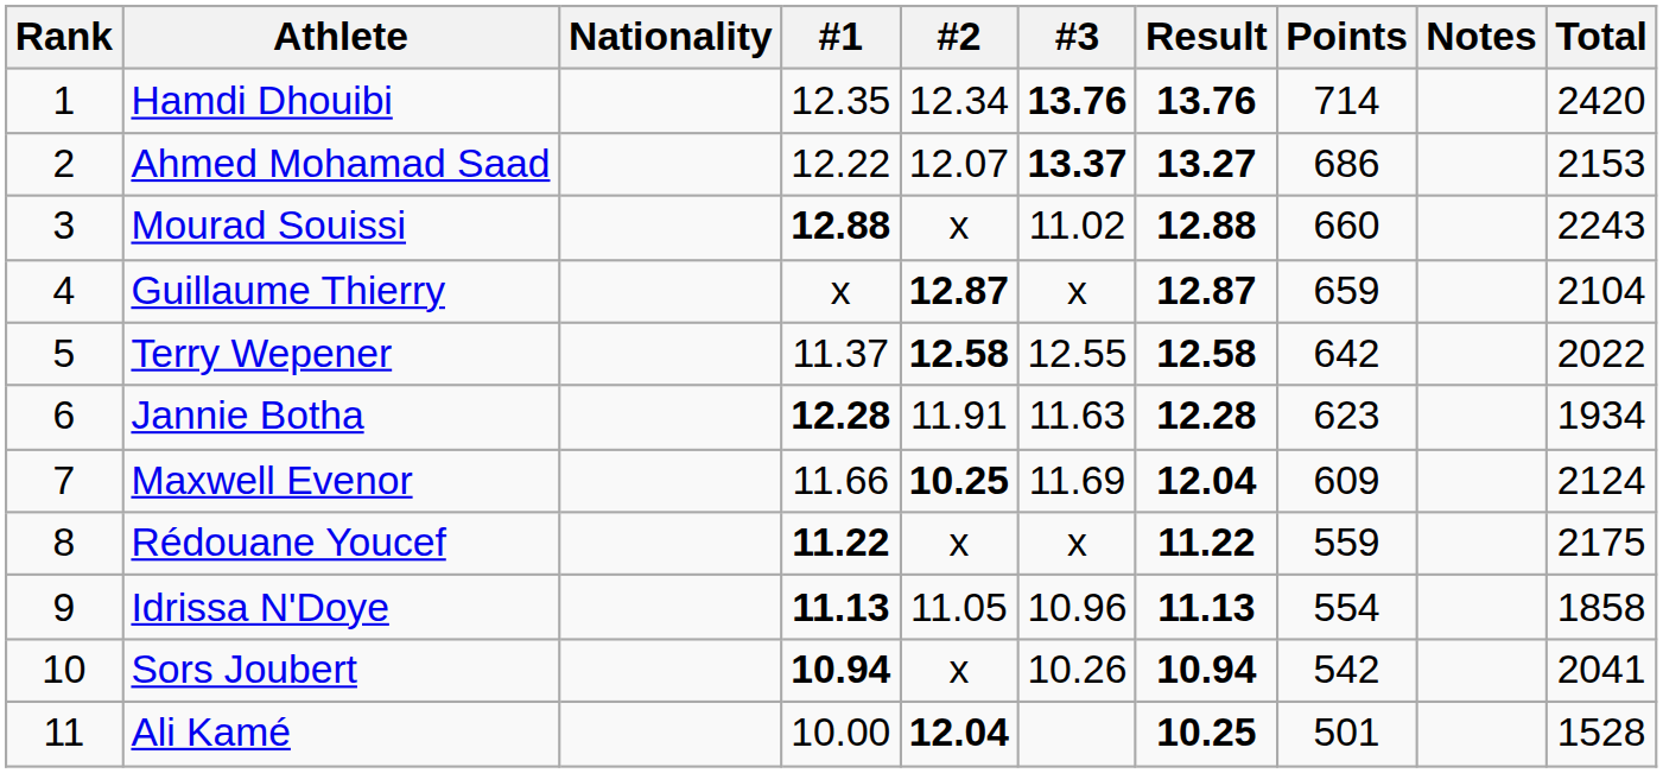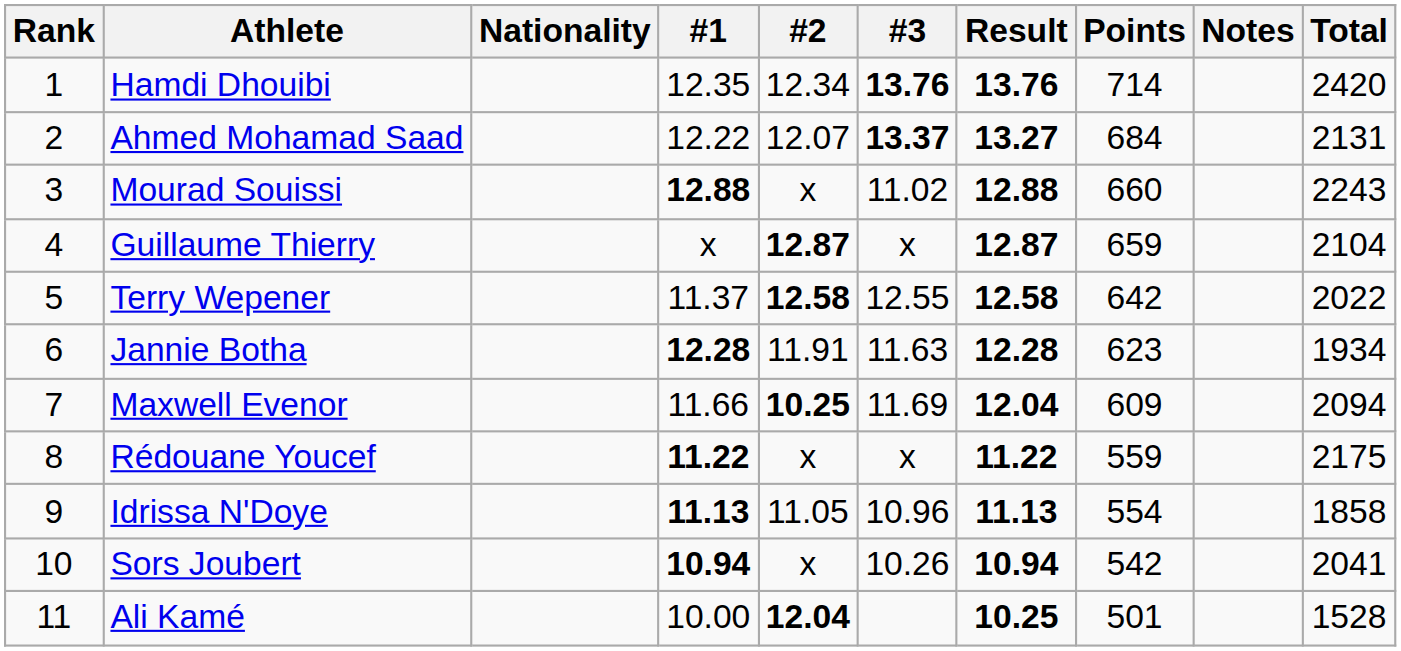Ahmed Mohamad Saad | Points: 686 -> 684
Ahmed Mohamad Saad | Total: 2153 -> 2131
Maxwell Evenor | Total: 2124 -> 2094
